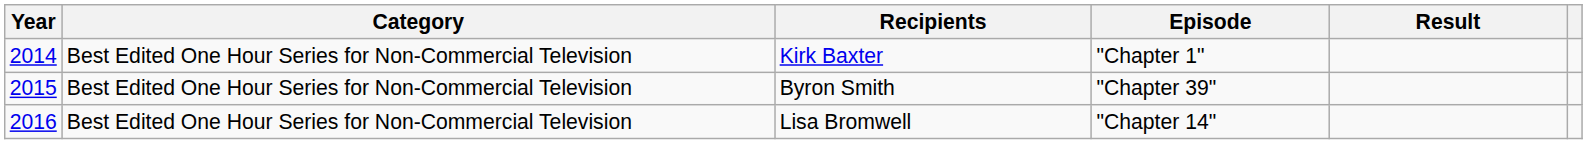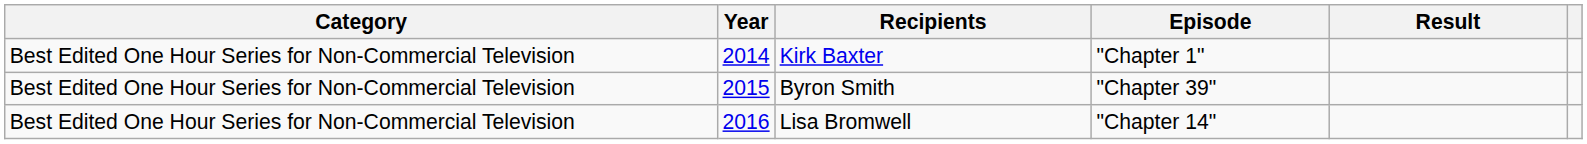columns swapped: Year <-> Category
